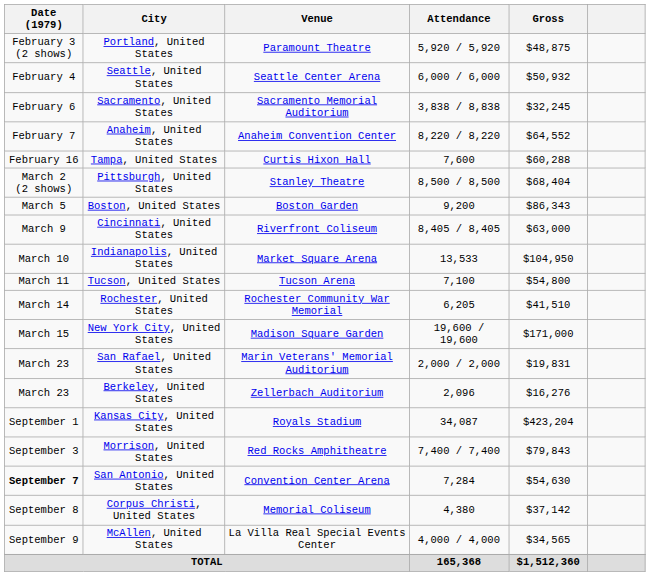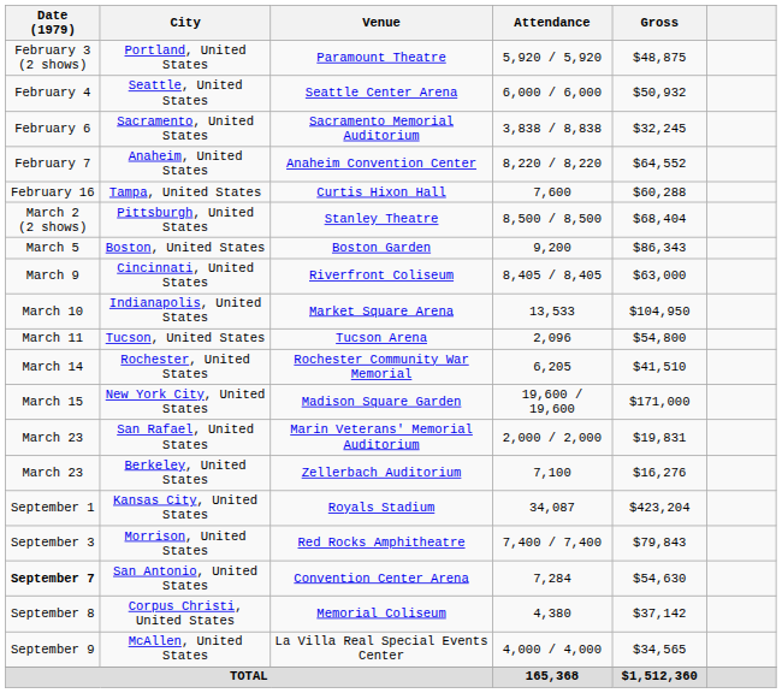Tucson, United States | Attendance: 7,100 -> 2,096
Berkeley, United States | Attendance: 2,096 -> 7,100
